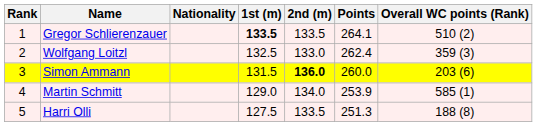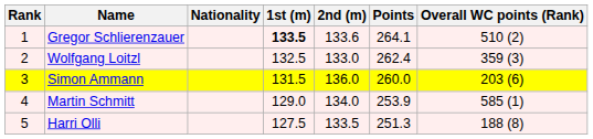Gregor Schlierenzauer | 2nd (m): 133.5 -> 133.6
Simon Ammann | 2nd (m): bold -> normal
